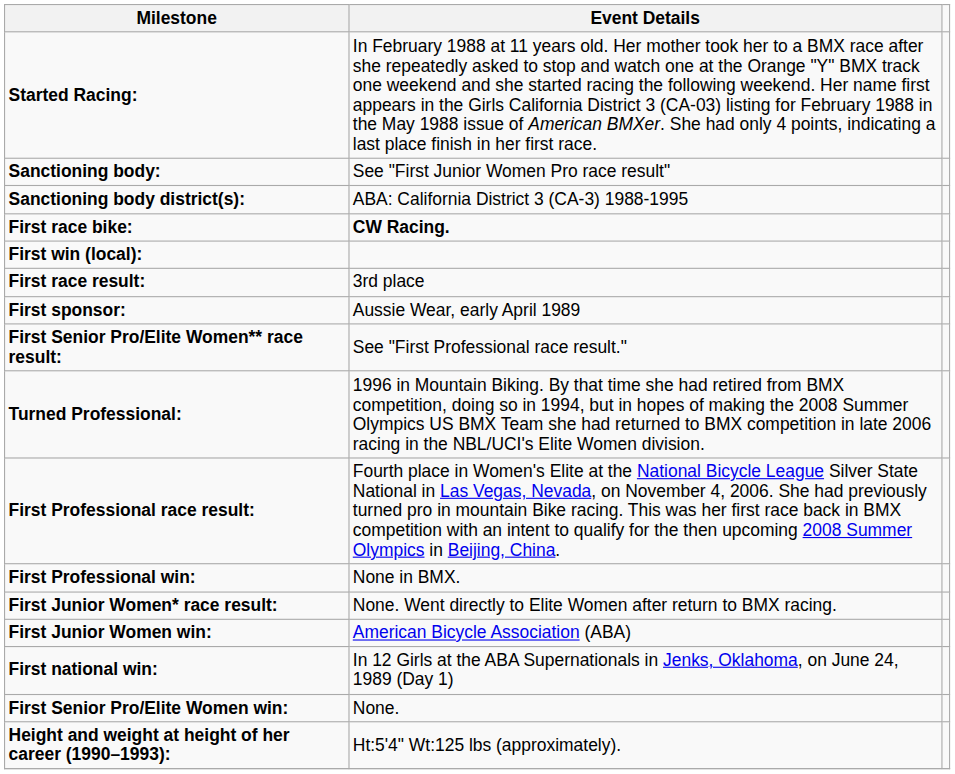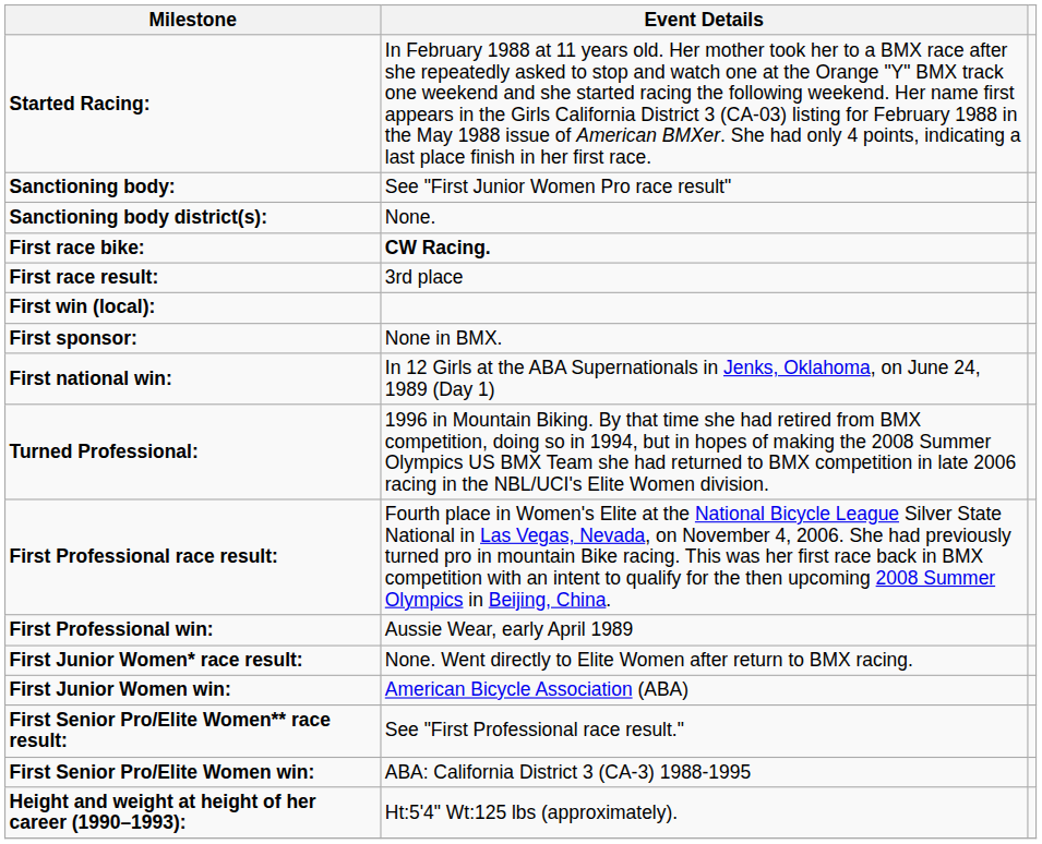Sanctioning body district(s): | Event Details: ABA: California District 3 (CA-3) 1988-1995 -> None.
rows swapped: First race result: <-> First win (local):
First sponsor: | Event Details: Aussie Wear, early April 1989 -> None in BMX.
rows swapped: First national win: <-> First Senior Pro/Elite Women** race result:
First Professional win: | Event Details: None in BMX. -> Aussie Wear, early April 1989
First Senior Pro/Elite Women win: | Event Details: None. -> ABA: California District 3 (CA-3) 1988-1995
